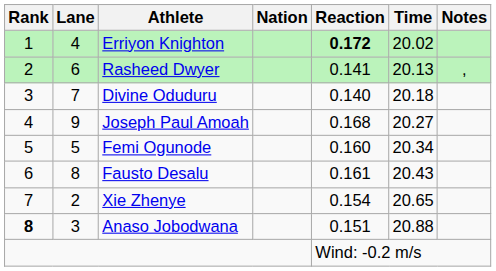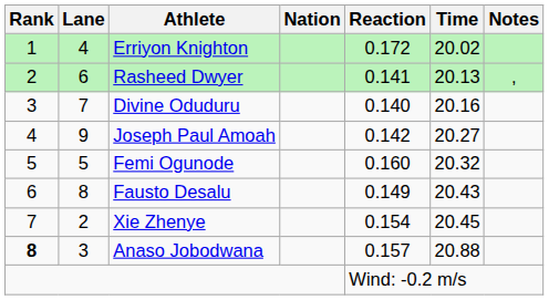Erriyon Knighton | Reaction: bold -> normal
Divine Oduduru | Time: 20.18 -> 20.16
Joseph Paul Amoah | Reaction: 0.168 -> 0.142
Femi Ogunode | Time: 20.34 -> 20.32
Fausto Desalu | Reaction: 0.161 -> 0.149
Xie Zhenye | Time: 20.65 -> 20.45
Anaso Jobodwana | Reaction: 0.151 -> 0.157
